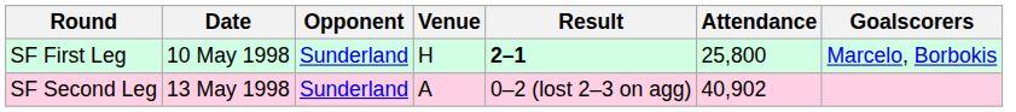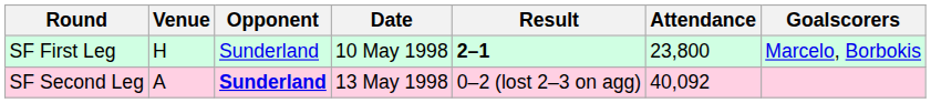columns swapped: Date <-> Venue
SF First Leg | Attendance: 25,800 -> 23,800
SF Second Leg | Opponent: normal -> bold
SF Second Leg | Attendance: 40,902 -> 40,092
